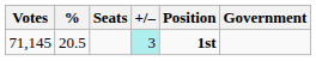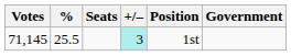71,145 | %: 20.5 -> 25.5
71,145 | Position: bold -> normal
